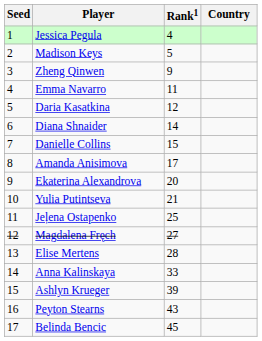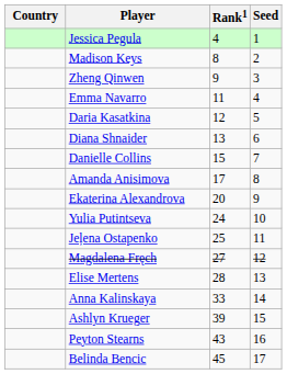columns swapped: Country <-> Seed
Madison Keys | Rank1: 5 -> 8
Diana Shnaider | Rank1: 14 -> 13
Yulia Putintseva | Rank1: 21 -> 24
